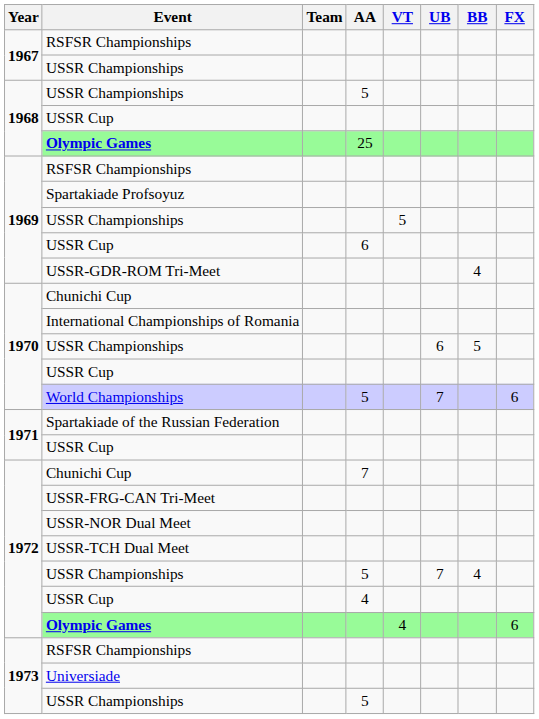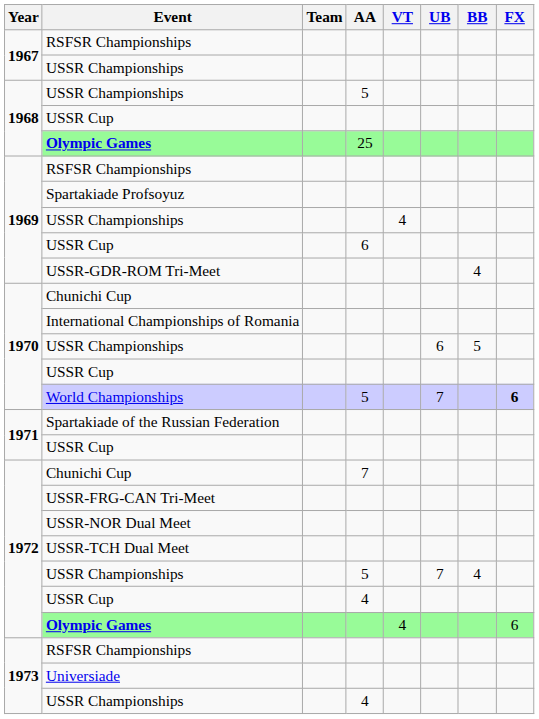1969 / USSR Championships | VT: 5 -> 4
World Championships | FX: normal -> bold
1973 / USSR Championships | AA: 5 -> 4
